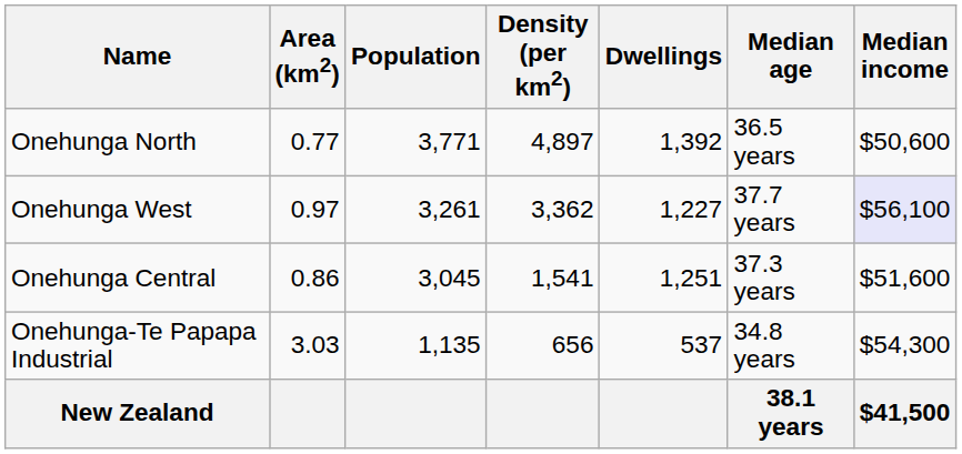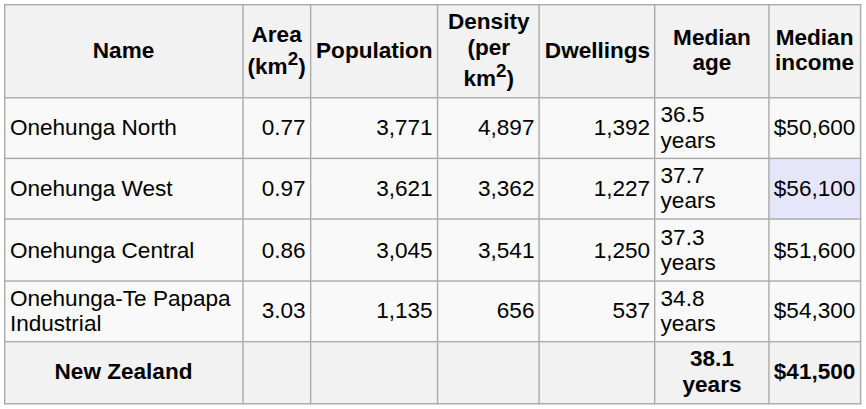Onehunga West | Population: 3,261 -> 3,621
Onehunga Central | Density (per km2): 1,541 -> 3,541
Onehunga Central | Dwellings: 1,251 -> 1,250
